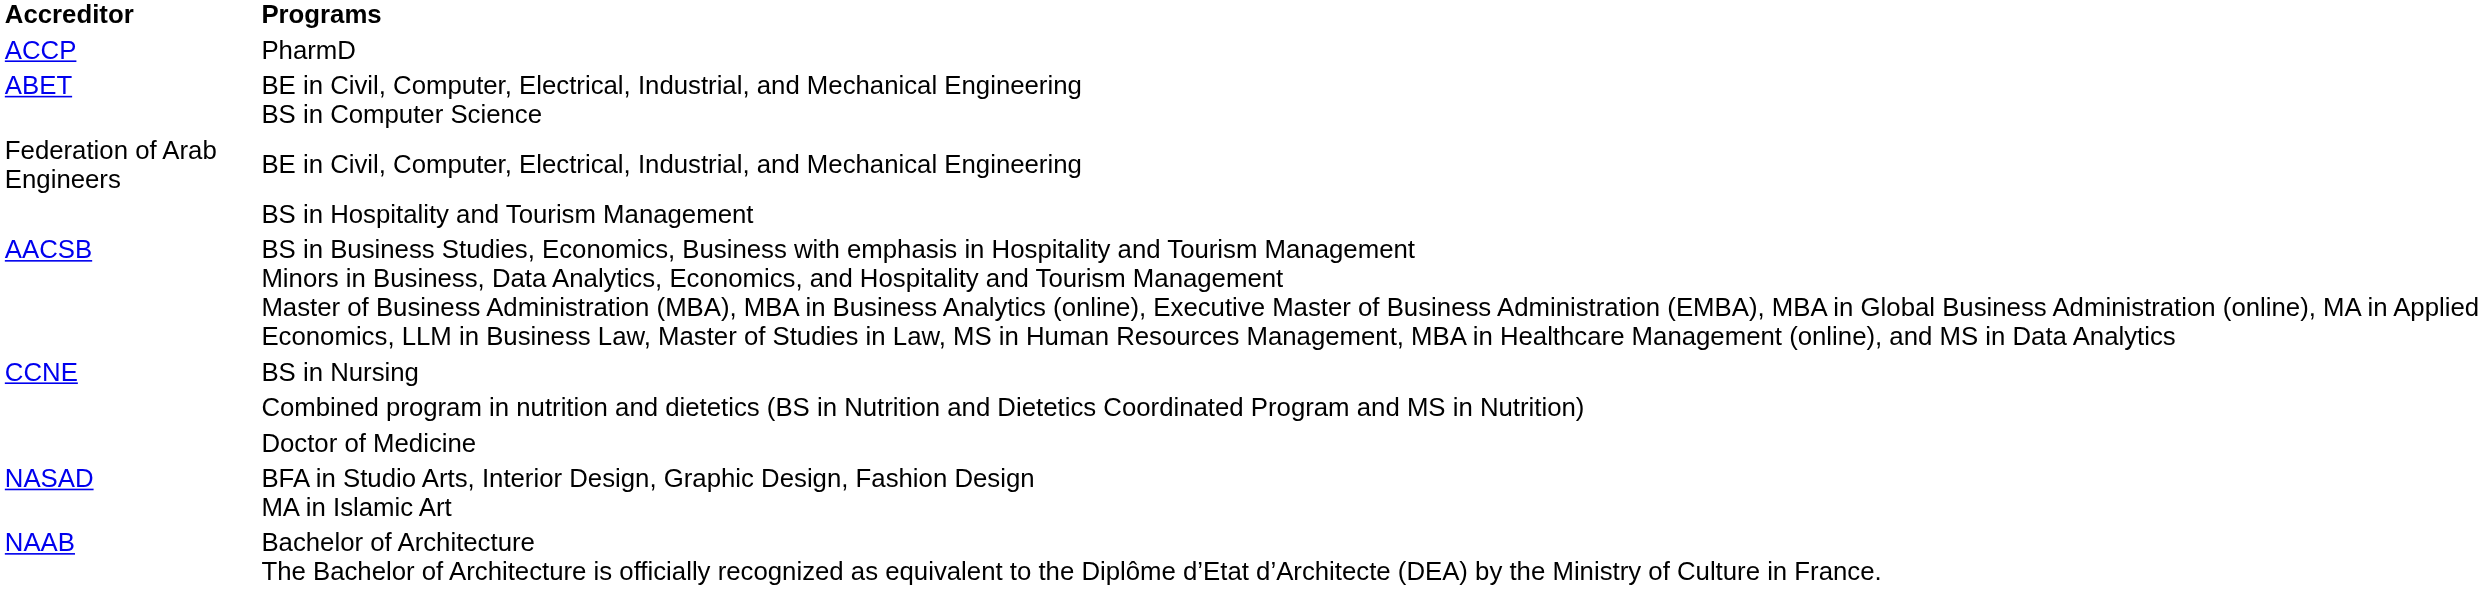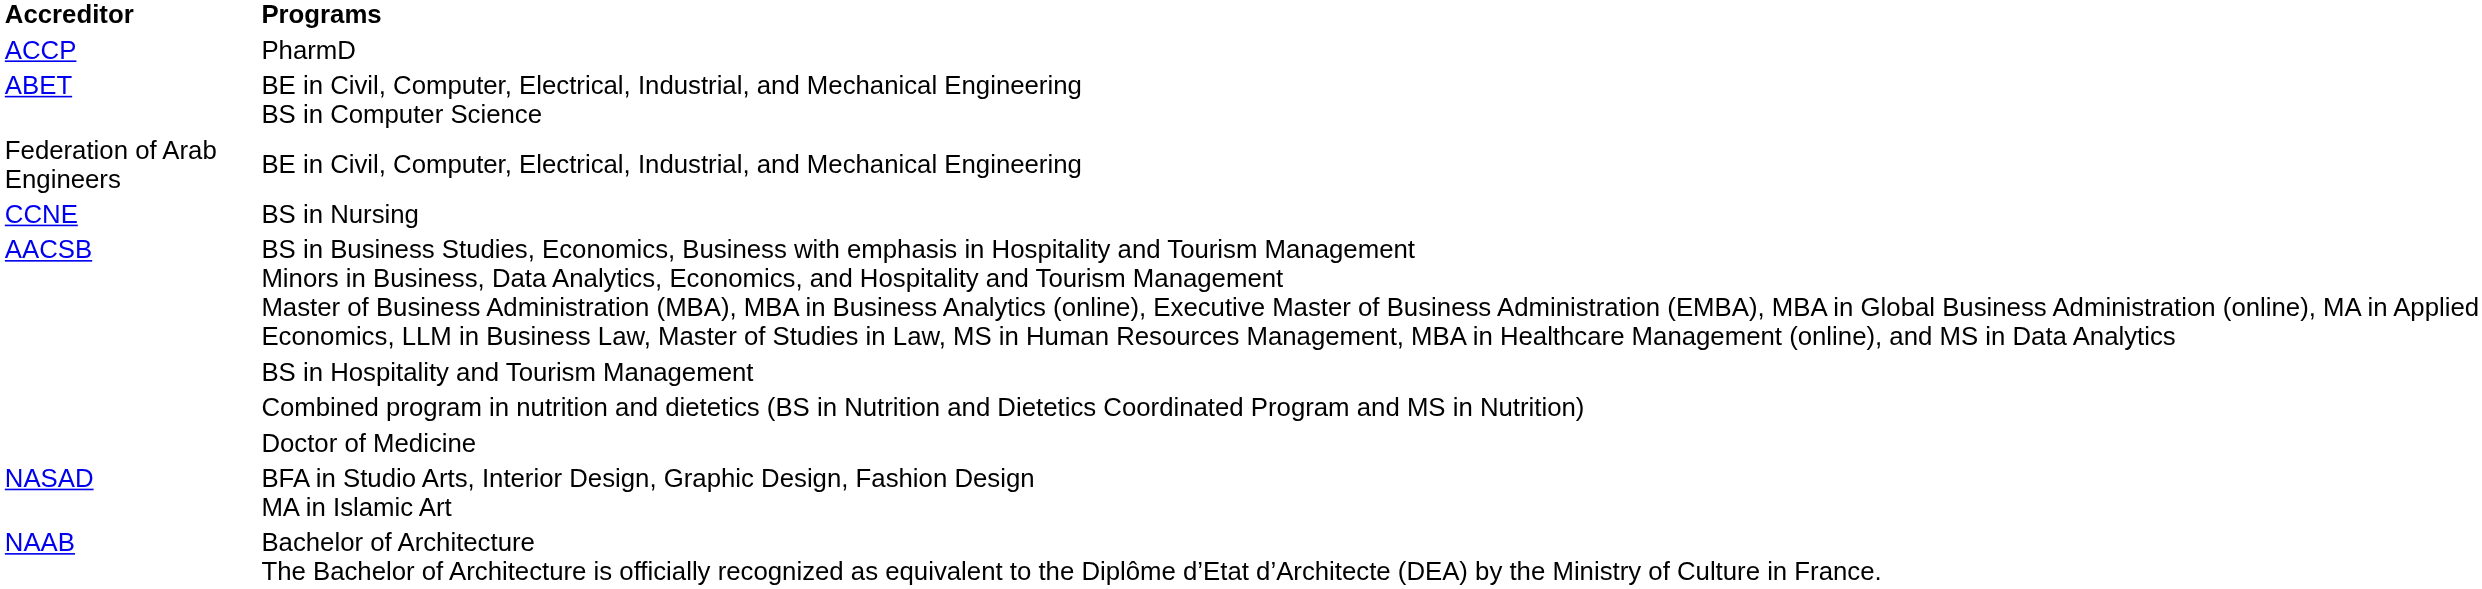rows swapped: BS in Nursing <-> BS in Hospitality and Tourism Management
